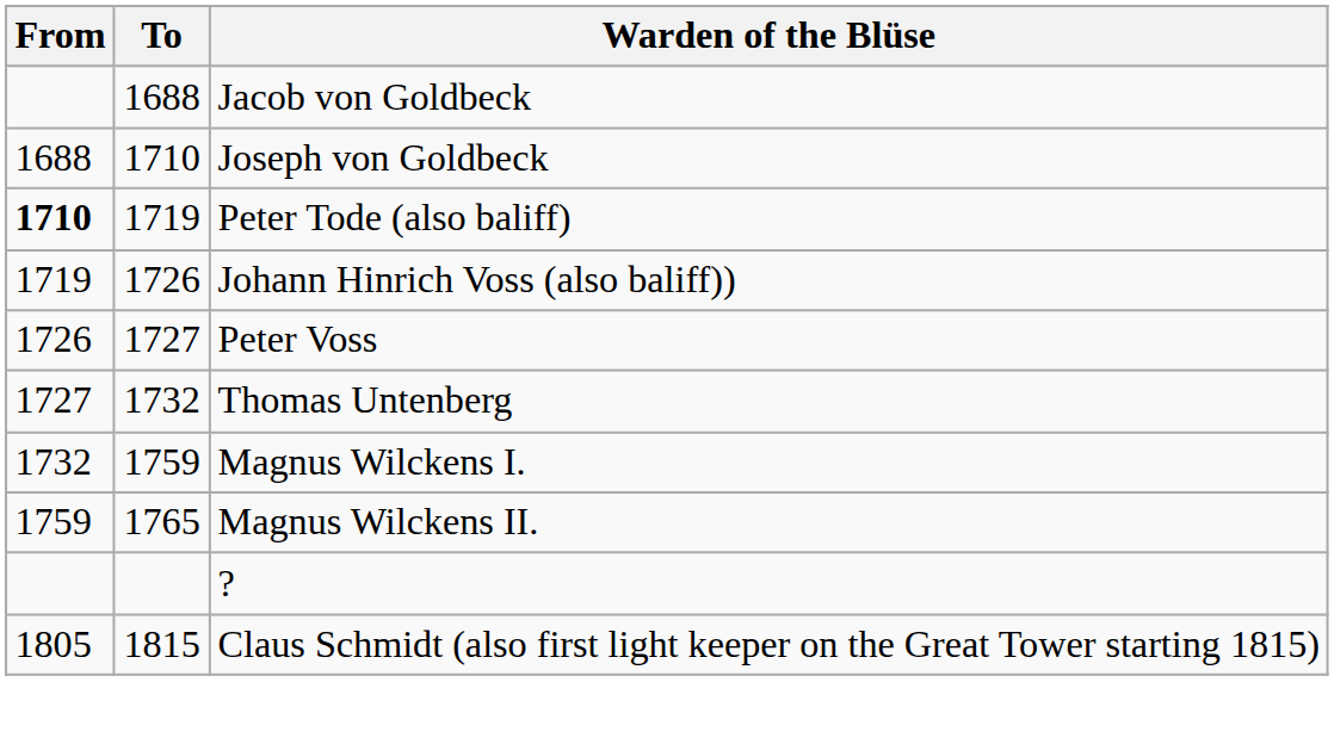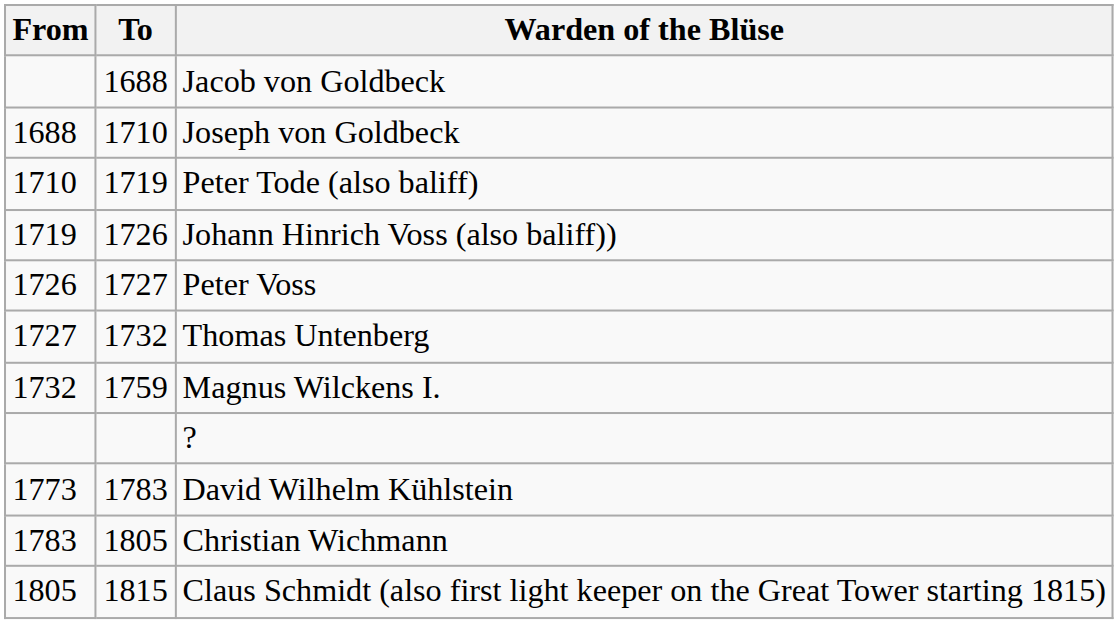Peter Tode (also baliff) | From: bold -> normal
- row: 1759 | 1765 | Magnus Wilckens II.
+ row: 1773 | 1783 | David Wilhelm Kühlstein
+ row: 1783 | 1805 | Christian Wichmann
